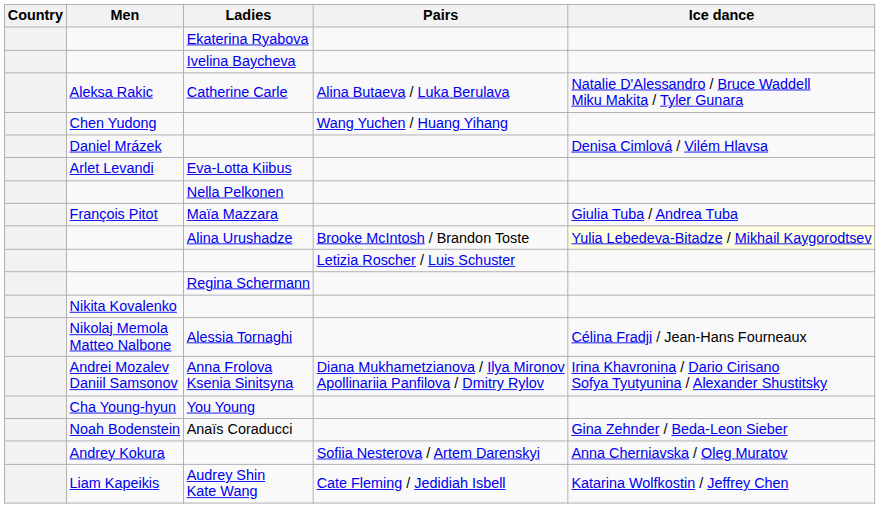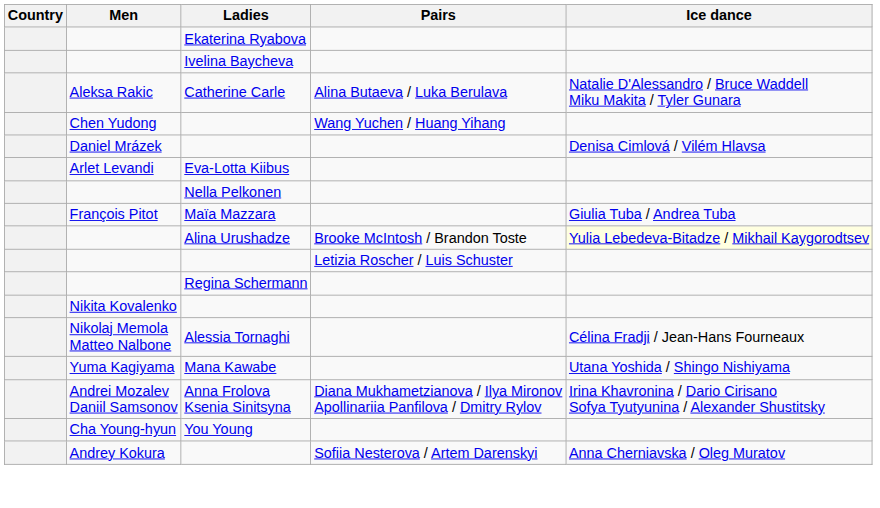+ row: Yuma Kagiyama | Mana Kawabe | Utana Yoshida / Shingo Nishiyama
- row: Noah Bodenstein | Anaïs Coraducci | Gina Zehnder / Beda-Leon Sieber
- row: Liam Kapeikis | Audrey Shin Kate Wang | Cate Fleming / Jedidiah Isbell | Katarina Wolfkostin / Jeffrey Chen
